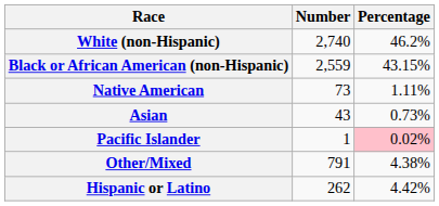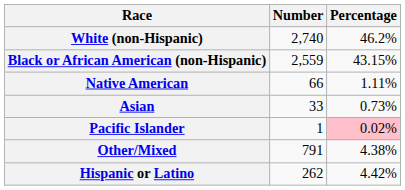Native American | Number: 73 -> 66
Asian | Number: 43 -> 33
